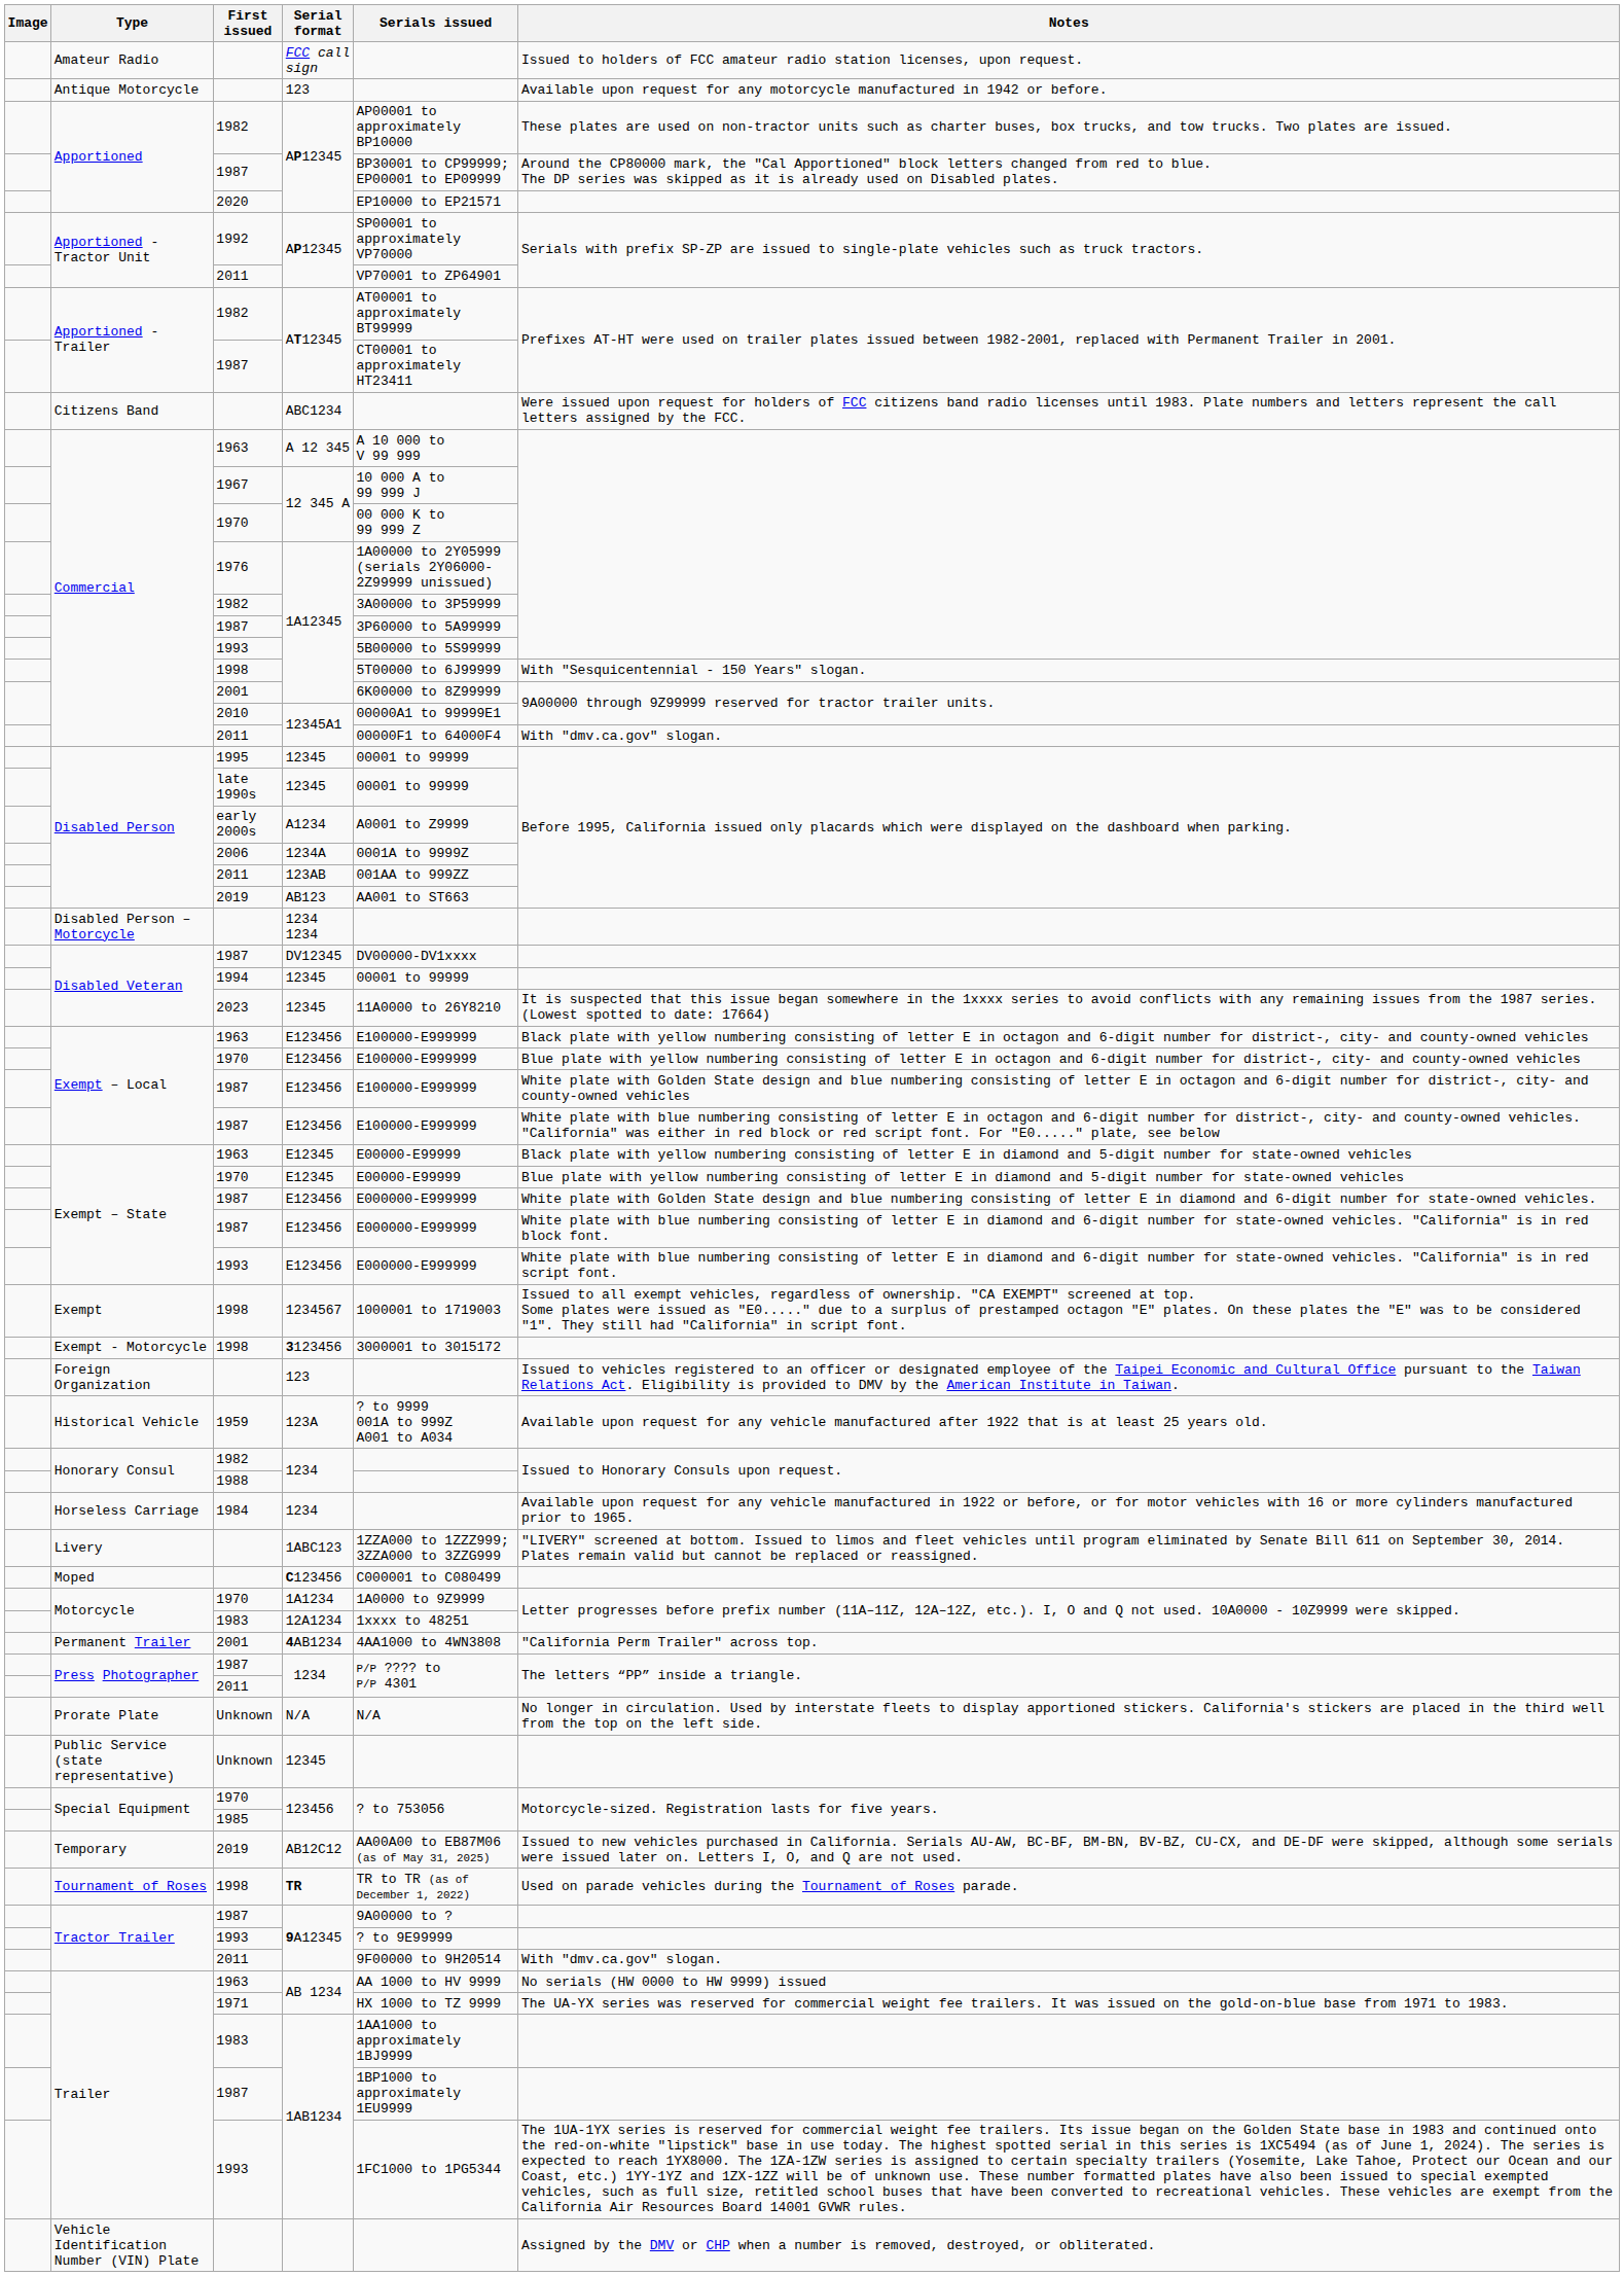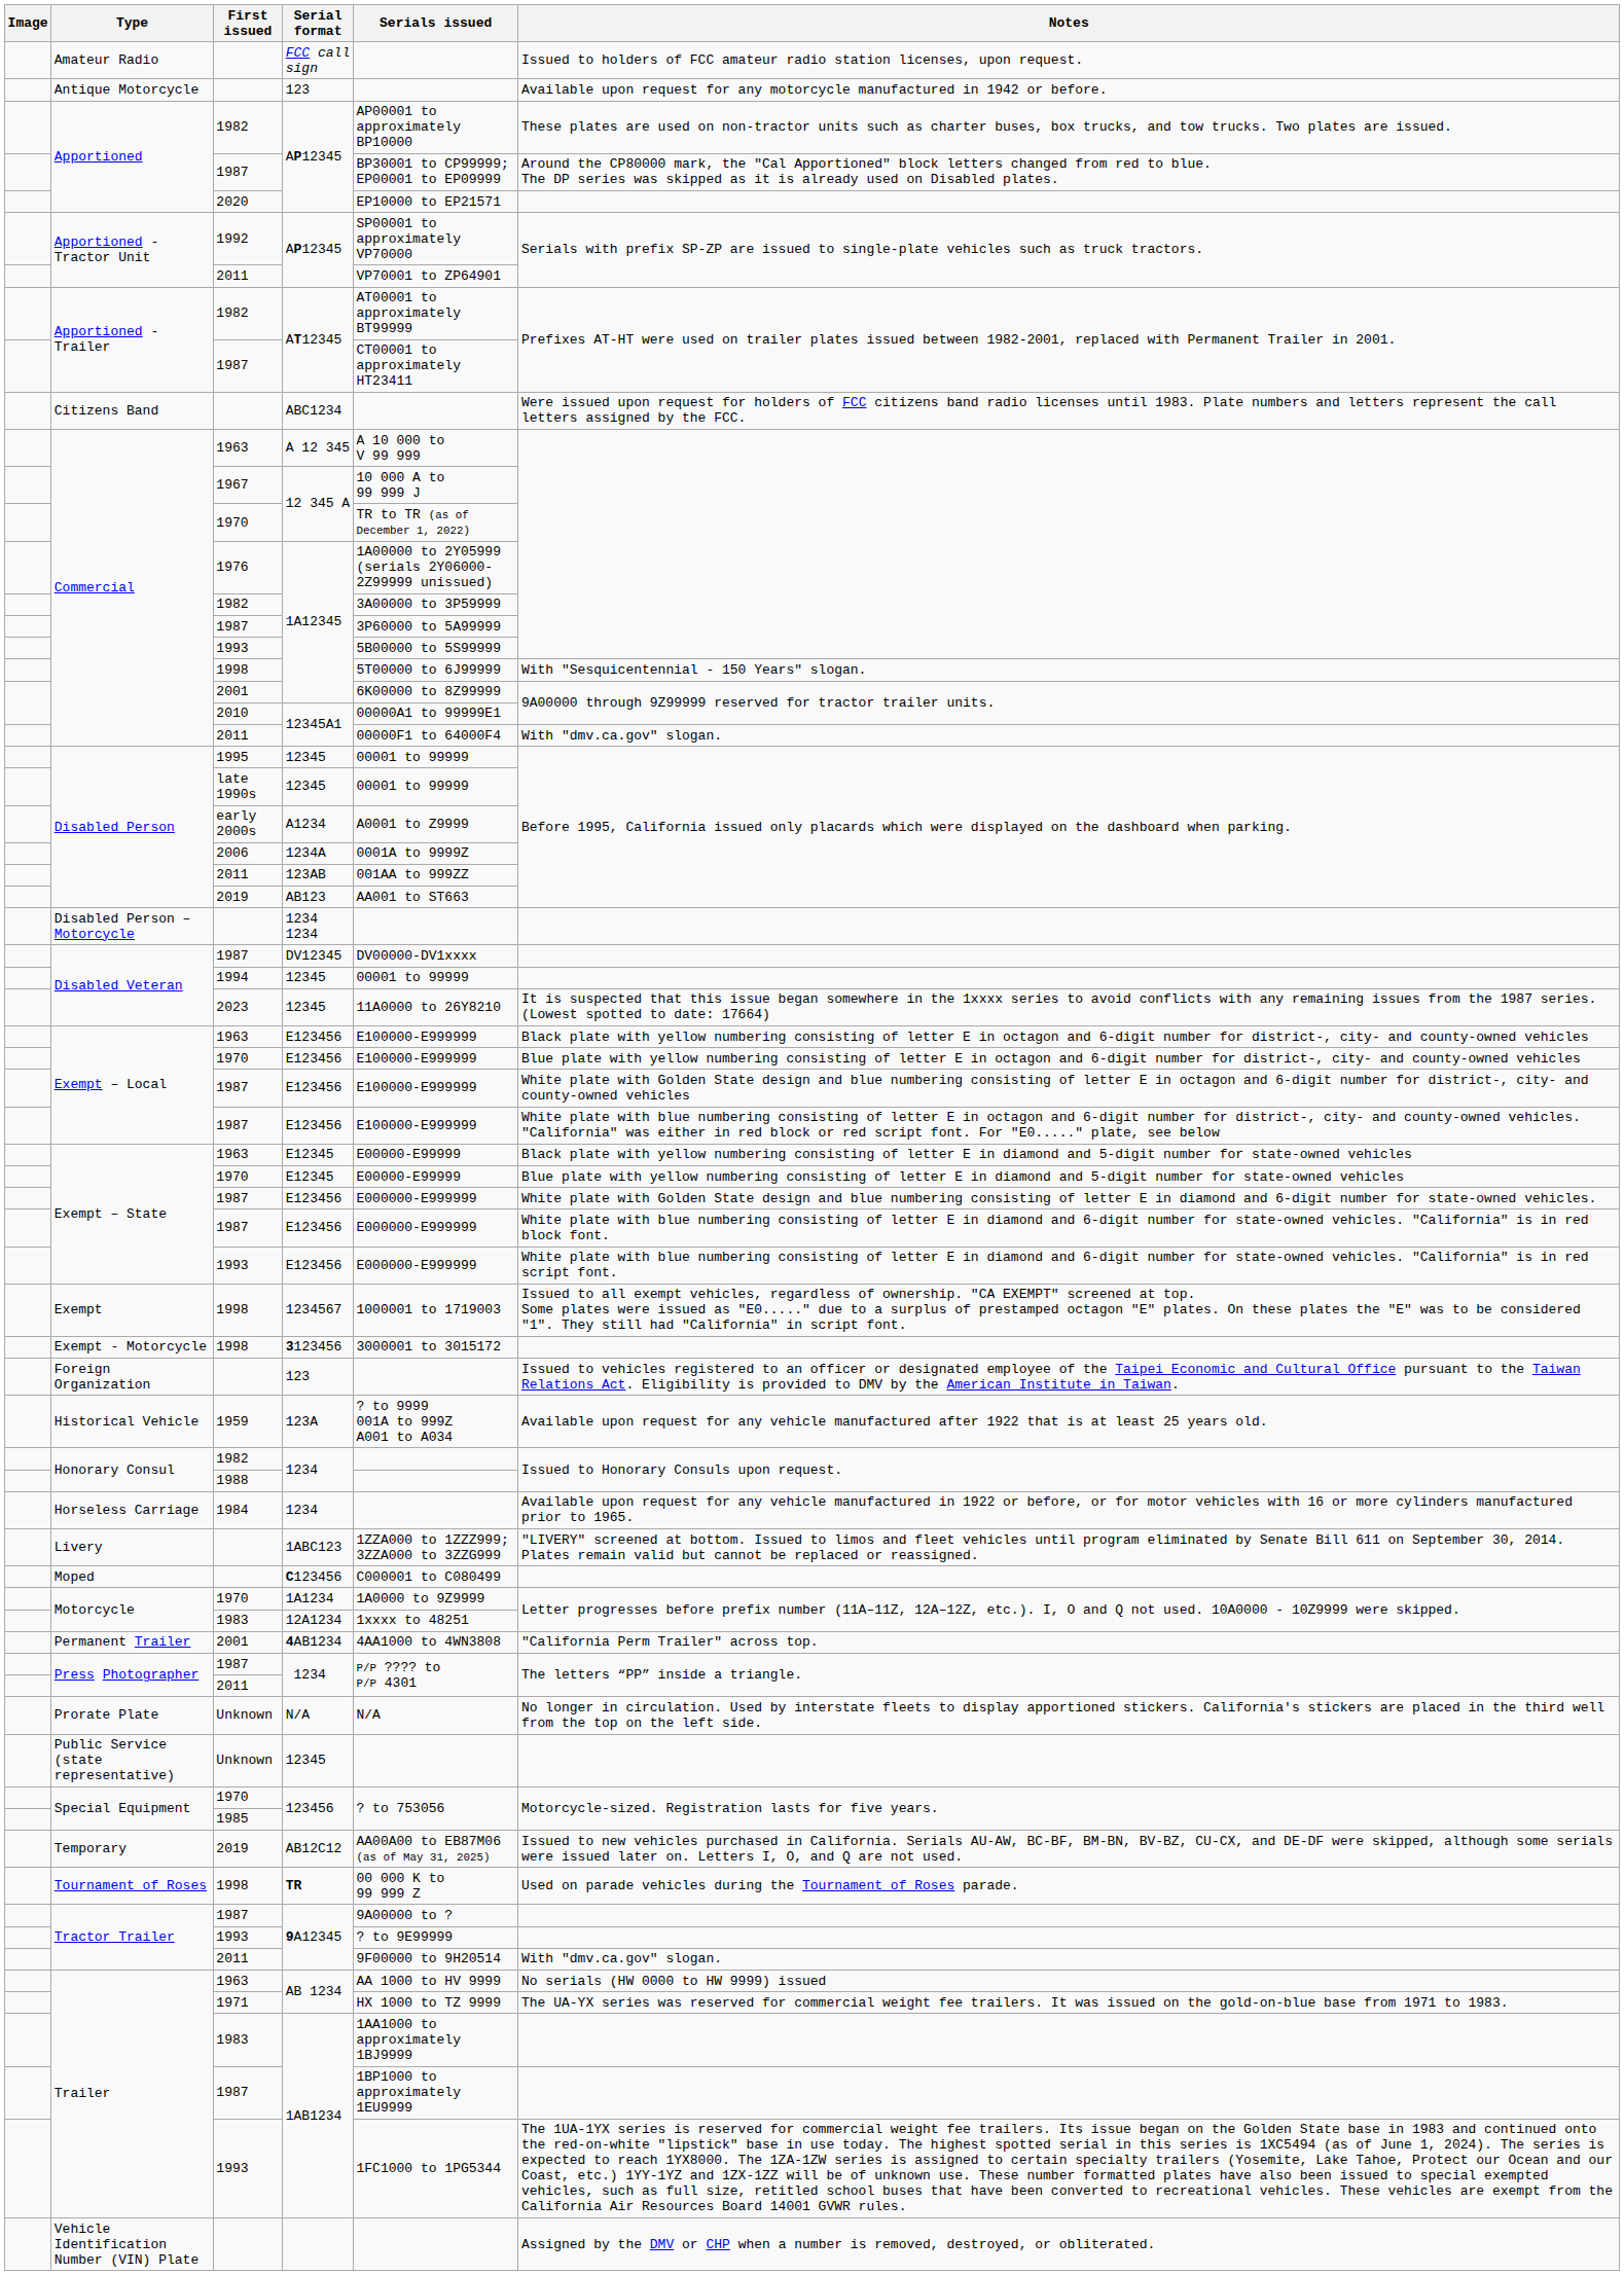1970 / 12 345 A | Serials issued: 00 000 K to 99 999 Z -> TR to TR (as of December 1, 2022)
TR | Serials issued: TR to TR (as of December 1, 2022) -> 00 000 K to 99 999 Z
